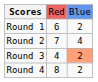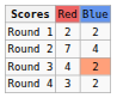Round 1 | column 2: 6 -> 2
Round 4 | column 2: 8 -> 3
